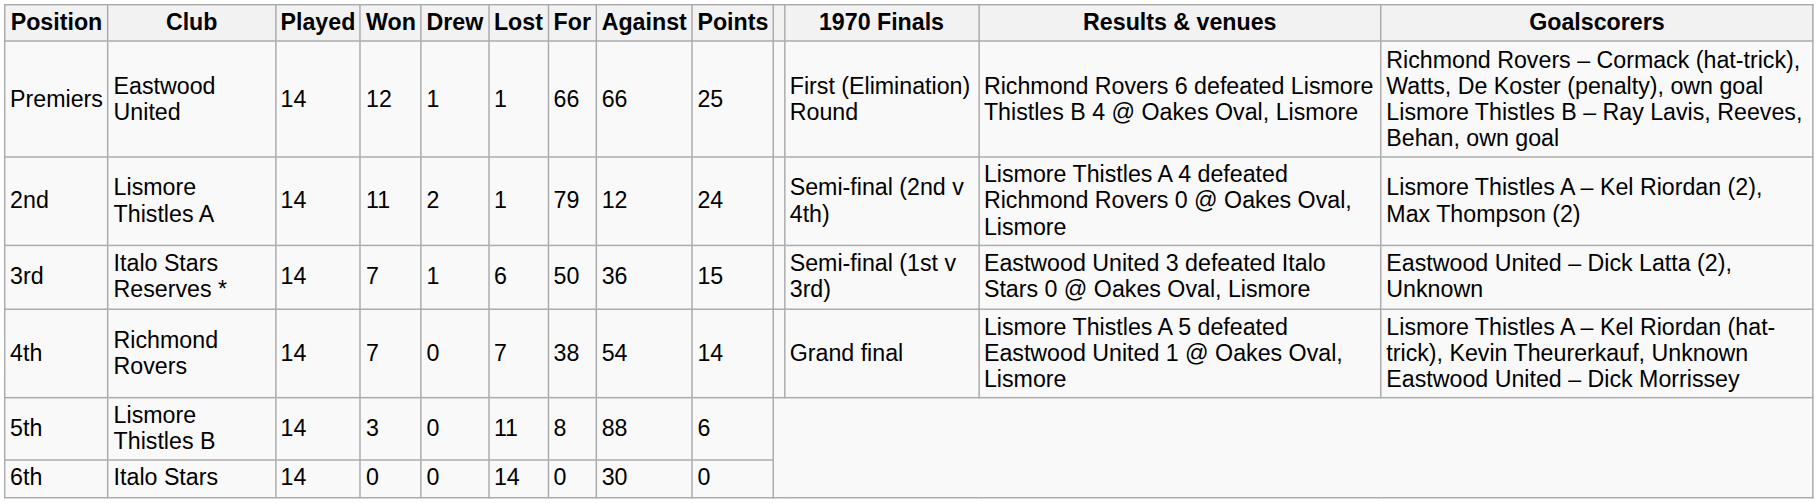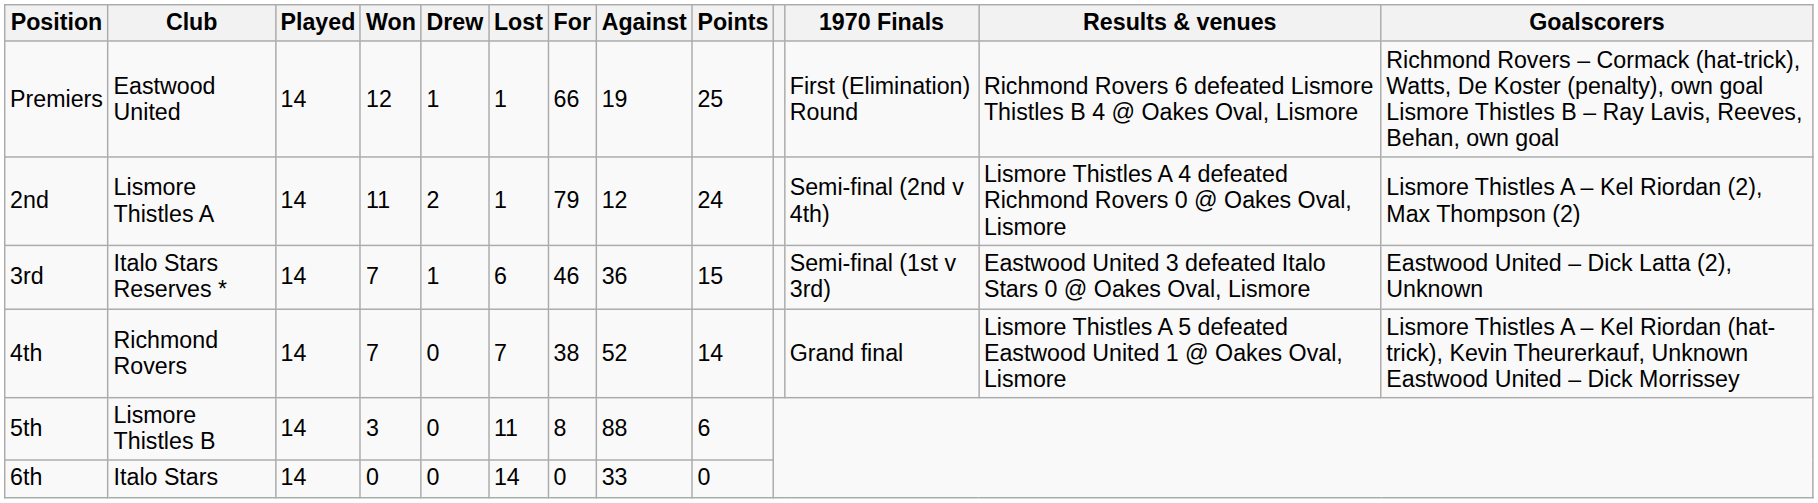Premiers | Against: 66 -> 19
3rd | For: 50 -> 46
4th | Against: 54 -> 52
6th | Against: 30 -> 33
